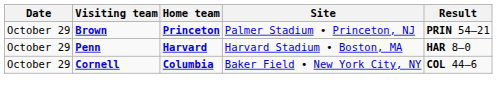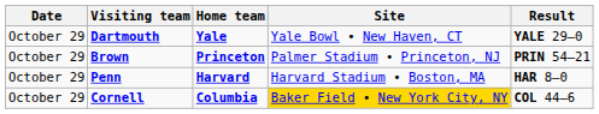+ row: October 29 | Dartmouth | Yale | Yale Bowl • New Haven, CT | YALE 29–0
Cornell | Site: no background -> gold background
